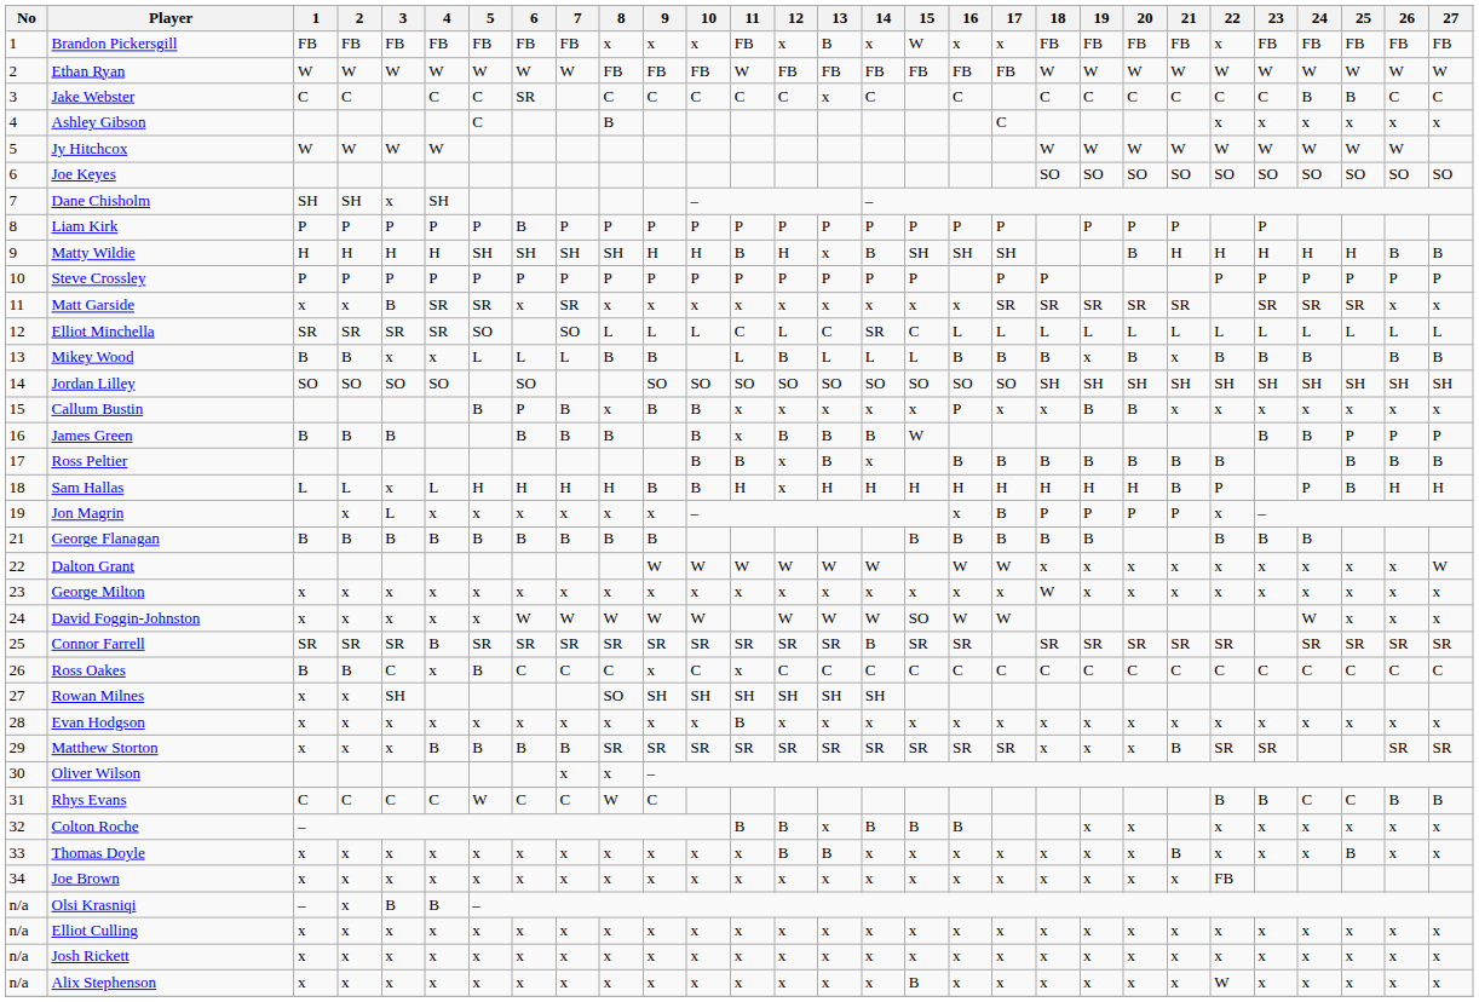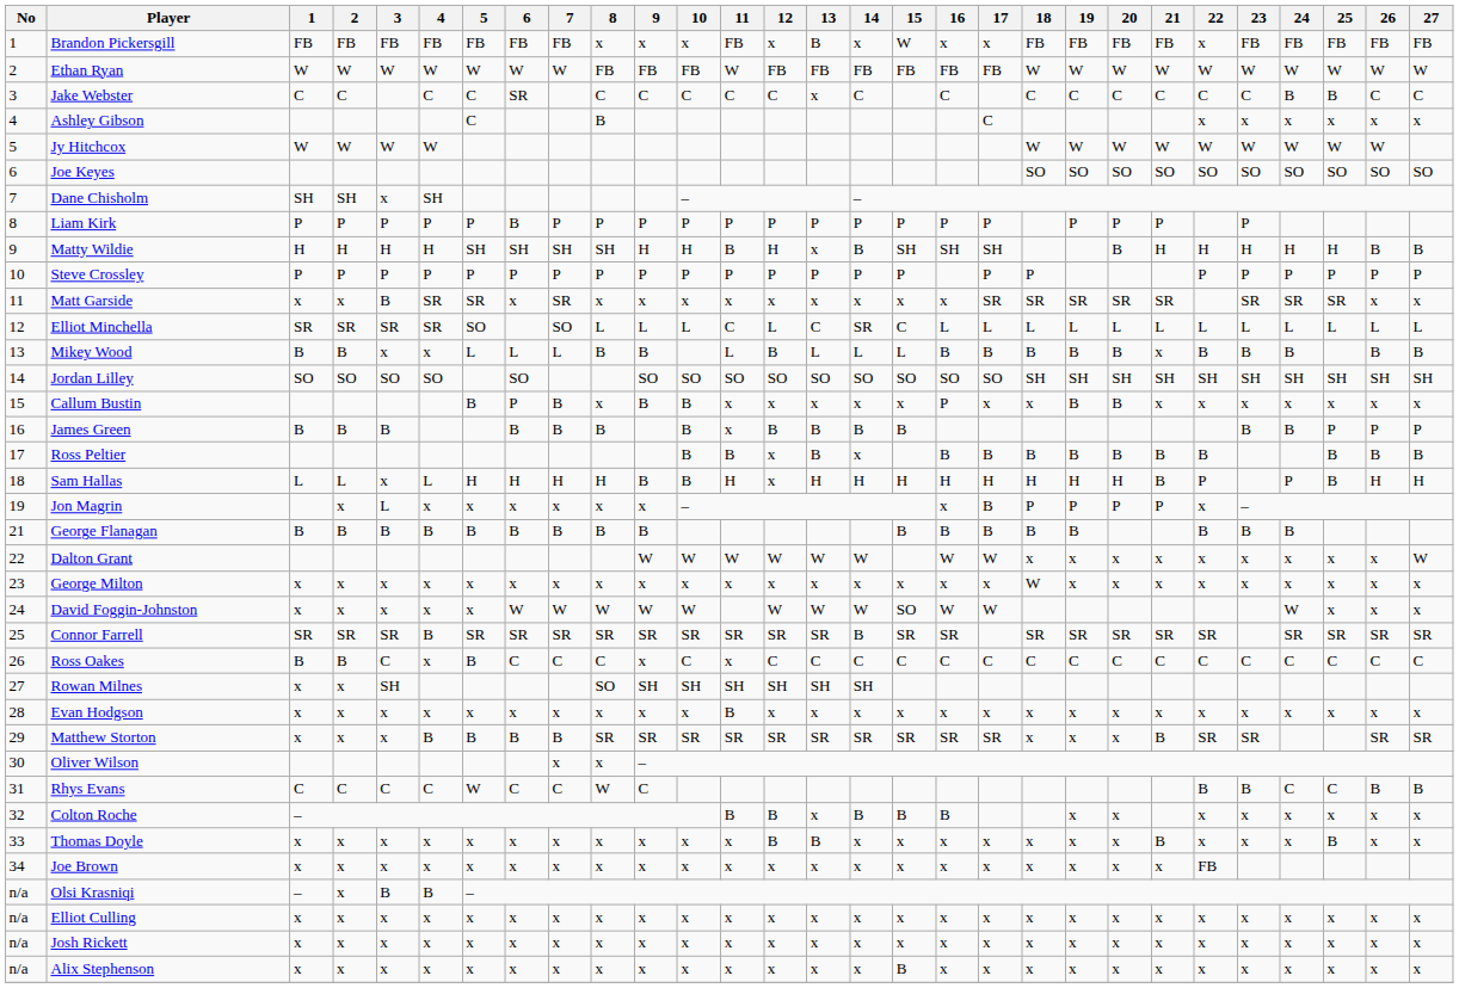Mikey Wood | 19: x -> B
James Green | 15: W -> B
Alix Stephenson | 22: W -> x
